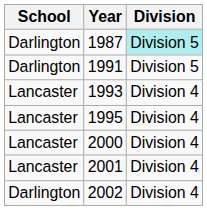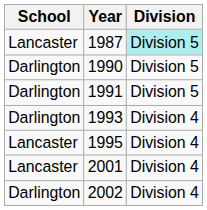1987 | School: Darlington -> Lancaster
+ row: Darlington | 1990 | Division 5
1993 | School: Lancaster -> Darlington
- row: Lancaster | 2000 | Division 4
